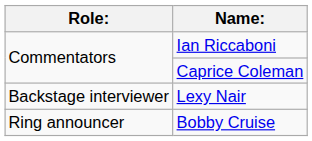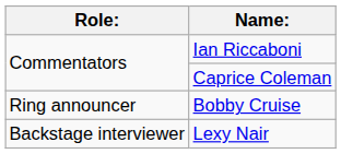rows swapped: Bobby Cruise <-> Lexy Nair
